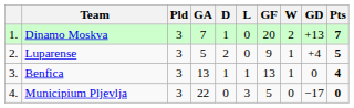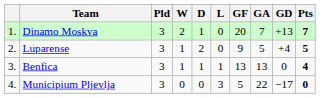columns swapped: W <-> GA
